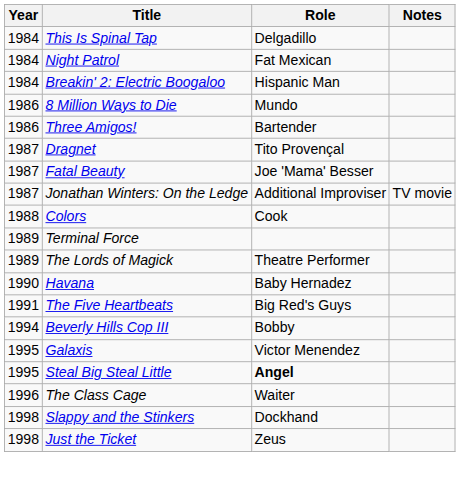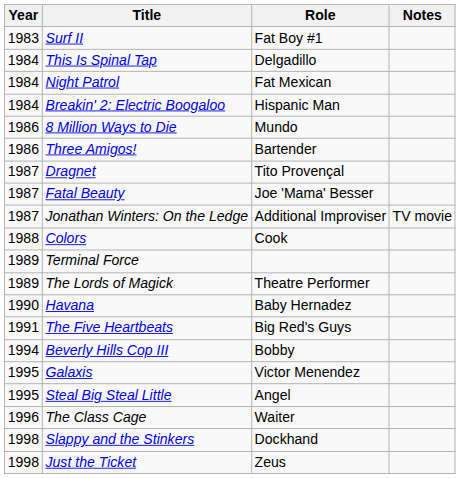+ row: 1983 | Surf II | Fat Boy #1
Steal Big Steal Little | Role: bold -> normal
